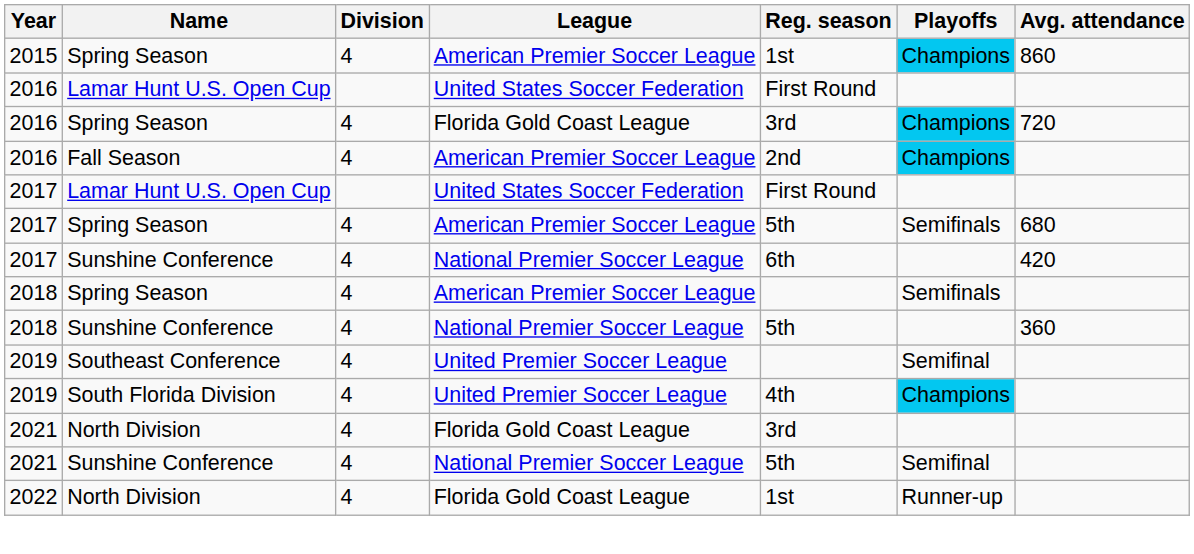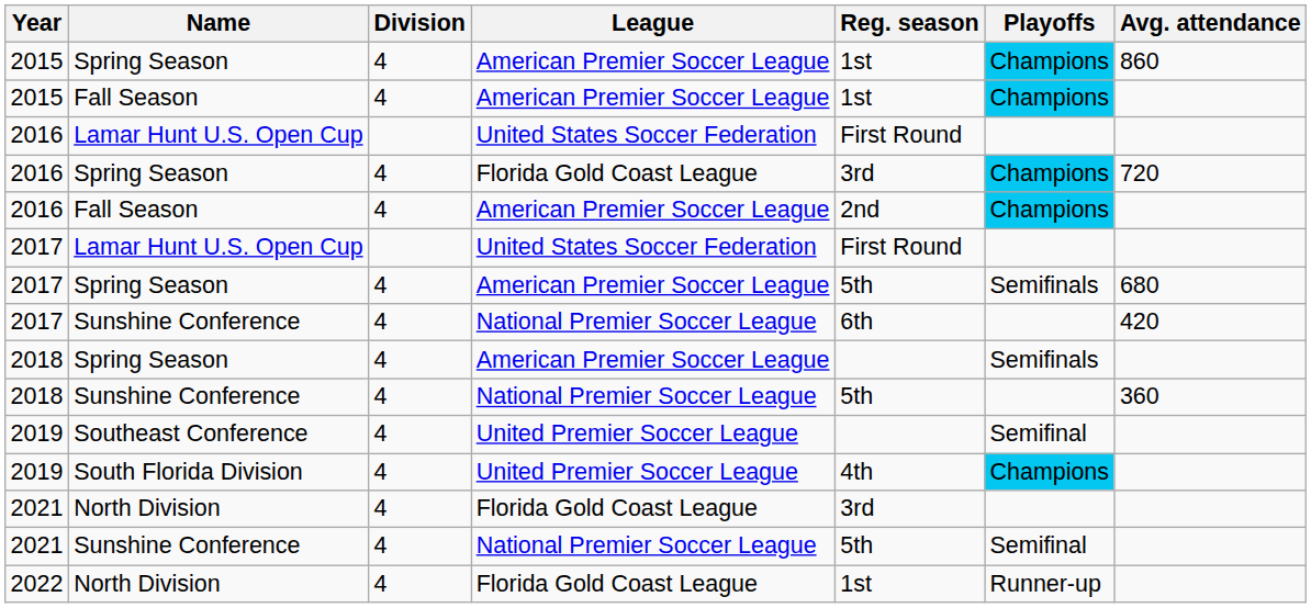+ row: 2015 | Fall Season | 4 | American Premier Soccer League | 1st | Champions
